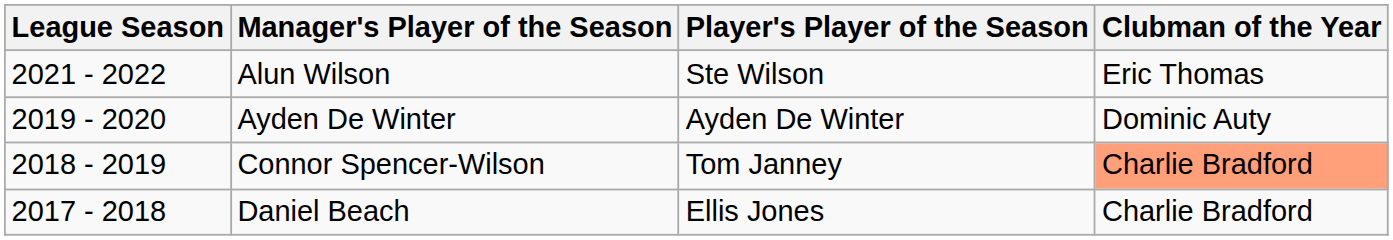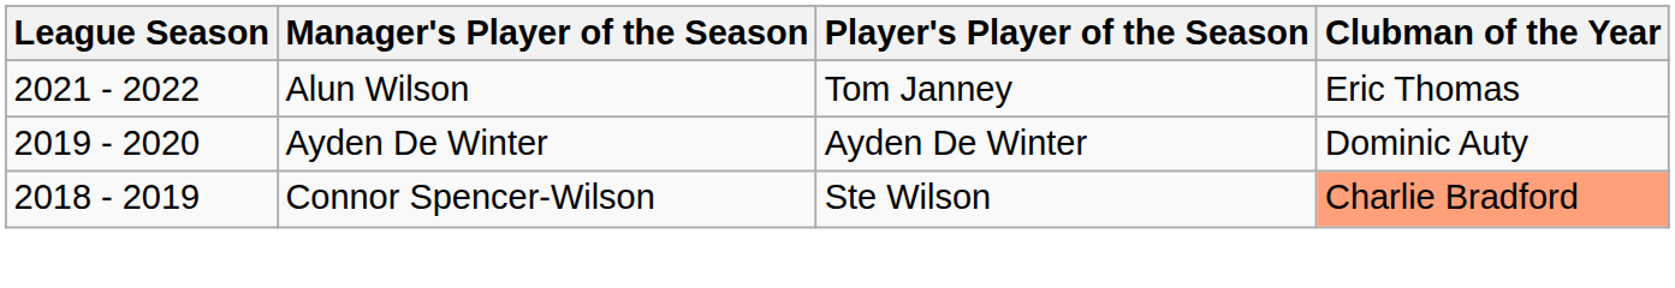Alun Wilson | Player's Player of the Season: Ste Wilson -> Tom Janney
Connor Spencer-Wilson | Player's Player of the Season: Tom Janney -> Ste Wilson
- row: 2017 - 2018 | Daniel Beach | Ellis Jones | Charlie Bradford
